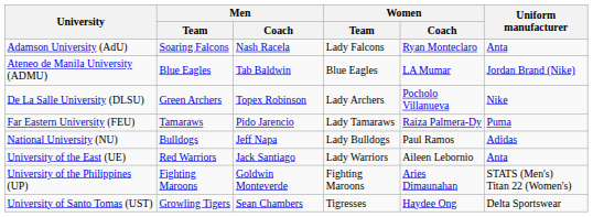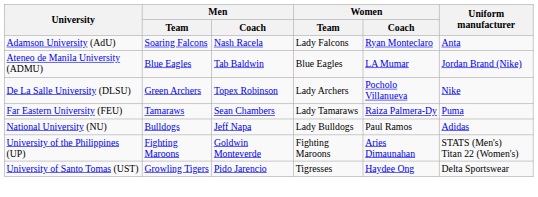Far Eastern University (FEU) | Men / Coach: Pido Jarencio -> Sean Chambers
- row: University of the East (UE) | Red Warriors | Jack Santiago | Lady Warriors | Aileen Lebornio | Anta
University of Santo Tomas (UST) | Men / Coach: Sean Chambers -> Pido Jarencio
